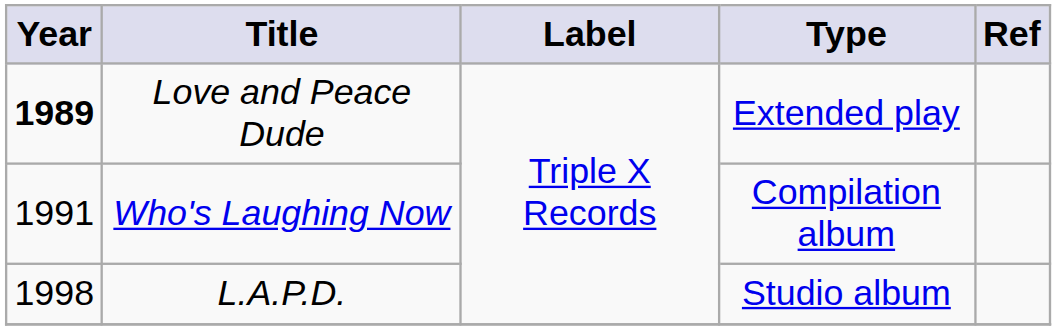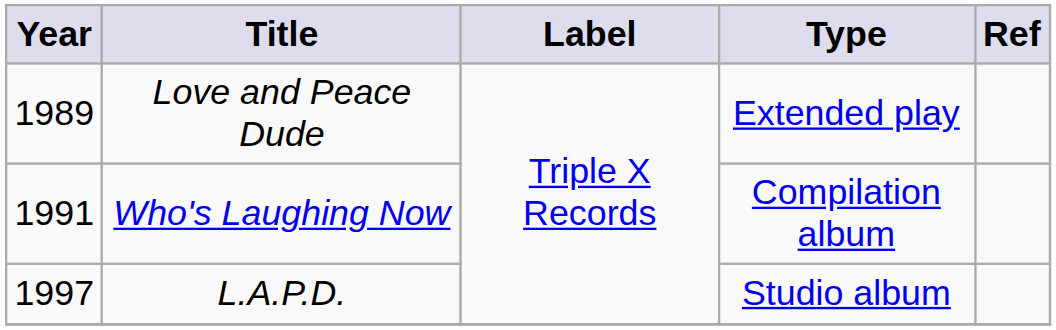Love and Peace Dude | Year: bold -> normal
L.A.P.D. | Year: 1998 -> 1997
